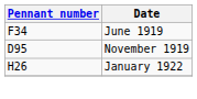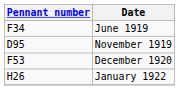+ row: F53 | December 1920
